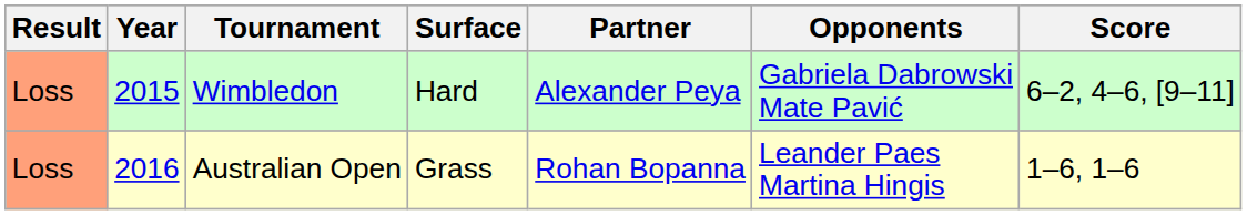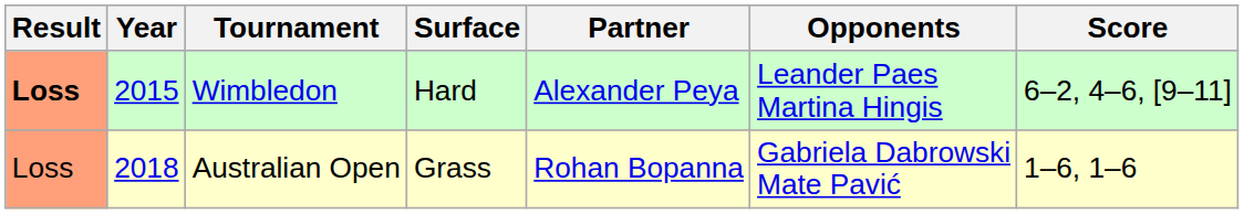Wimbledon | Result: normal -> bold
Wimbledon | Opponents: Gabriela Dabrowski Mate Pavić -> Leander Paes Martina Hingis
Australian Open | Year: 2016 -> 2018
Australian Open | Opponents: Leander Paes Martina Hingis -> Gabriela Dabrowski Mate Pavić
